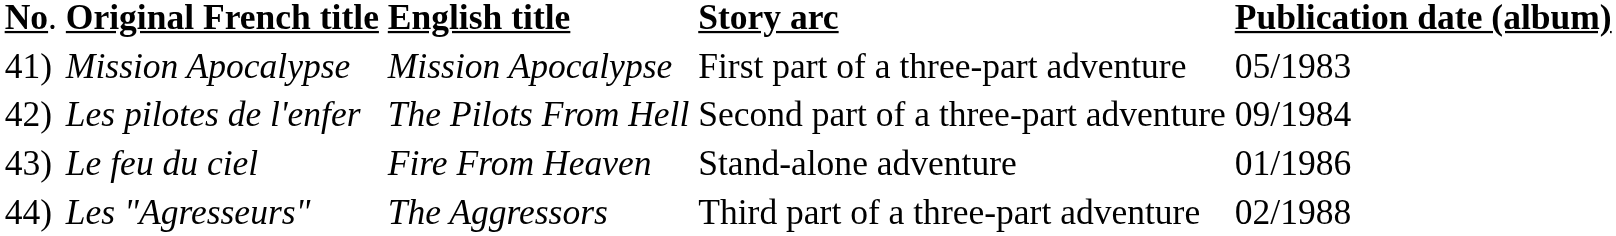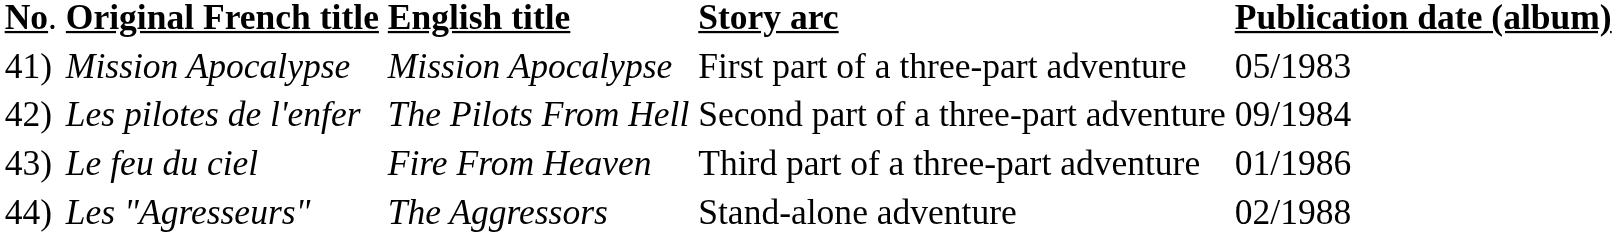Le feu du ciel | column 4: Stand-alone adventure -> Third part of a three-part adventure
Les "Agresseurs" | column 4: Third part of a three-part adventure -> Stand-alone adventure
